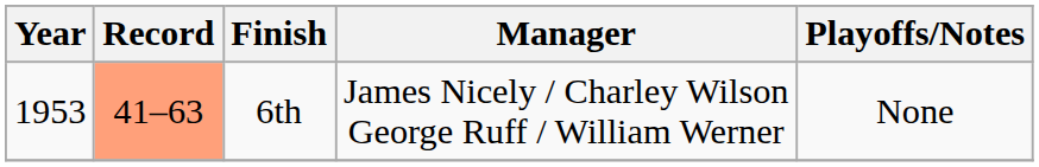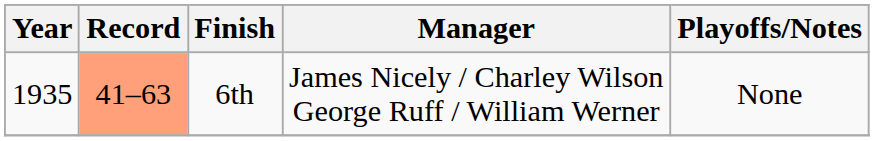6th | Year: 1953 -> 1935
